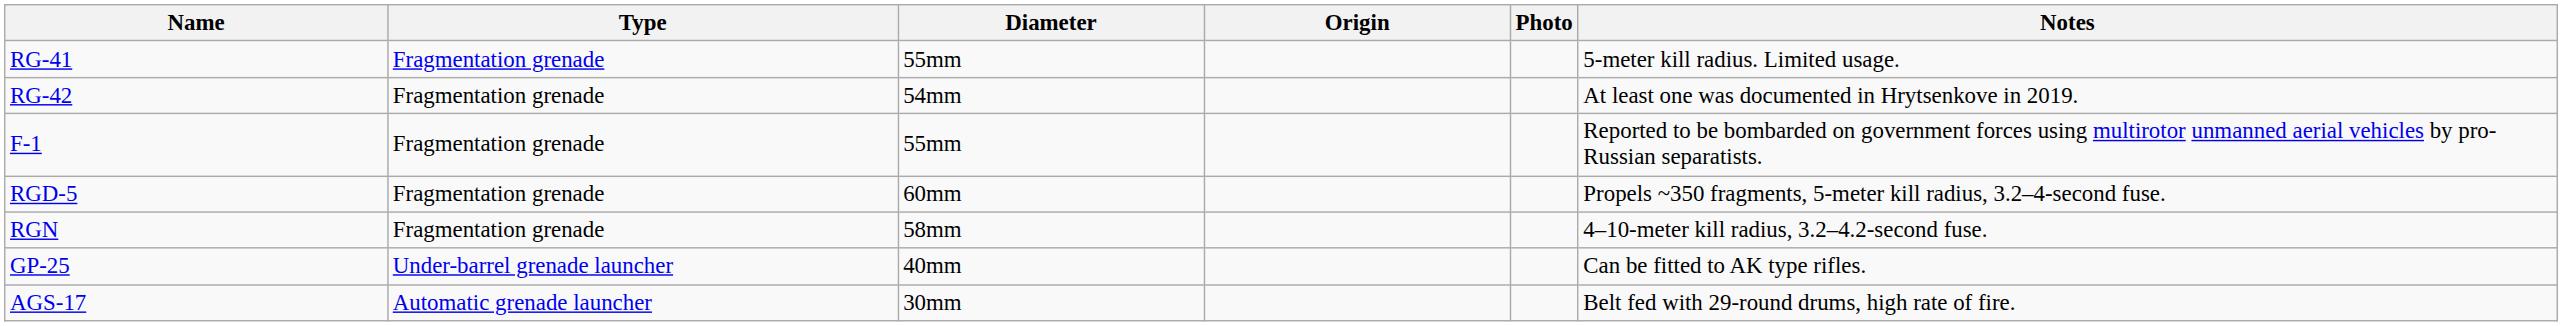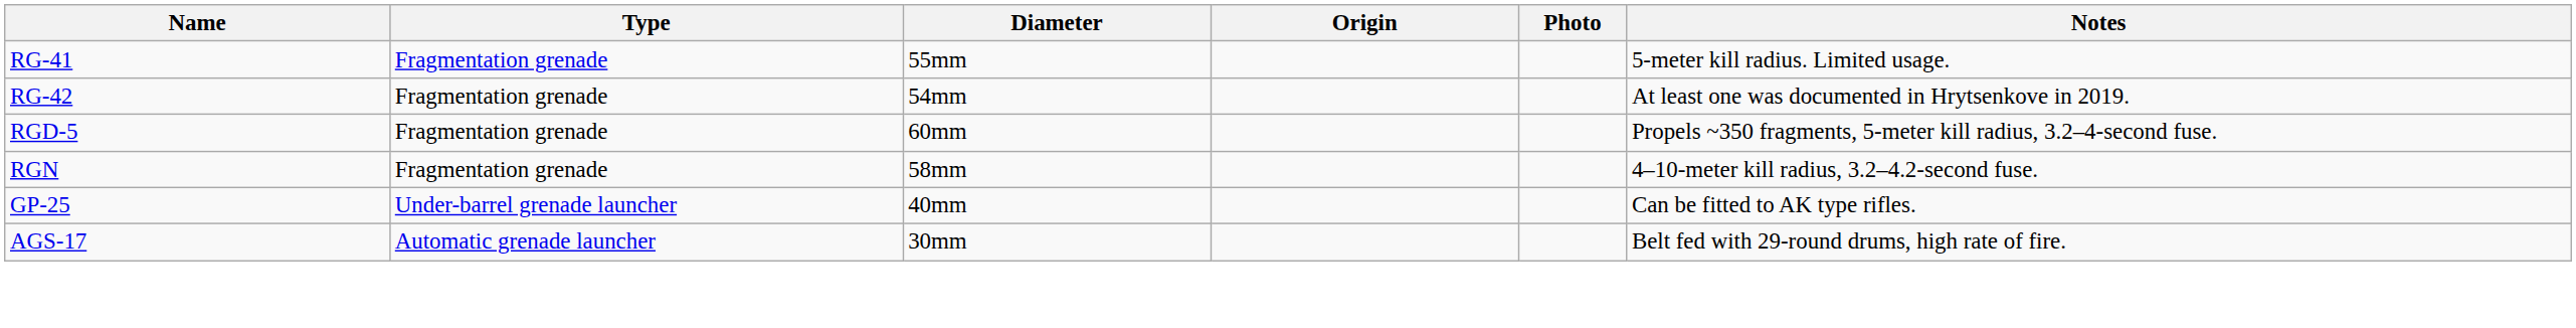- row: F-1 | Fragmentation grenade | 55mm | Reported to be bombarded on government forces using multirotor unmanned aerial vehicles by pro-Russian separatists.
